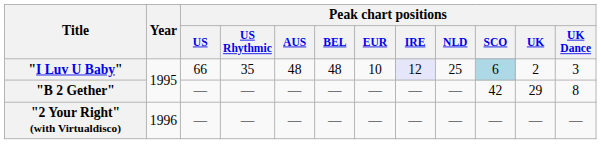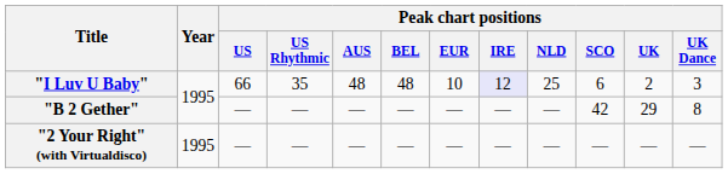"I Luv U Baby" | Peak chart positions / SCO: lightblue background -> no background
"2 Your Right" (with Virtualdisco) | Year: 1996 -> 1995
